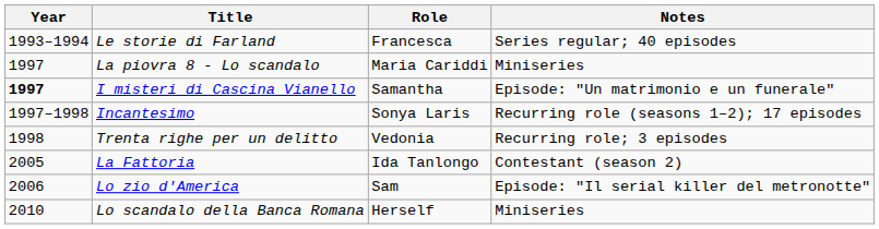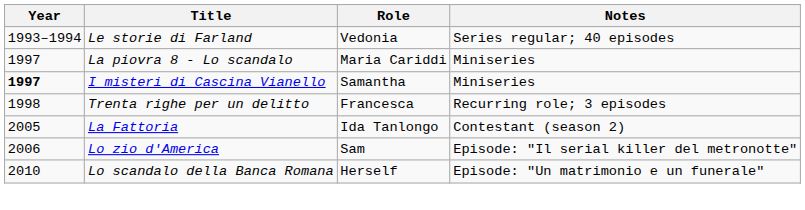Le storie di Farland | Role: Francesca -> Vedonia
I misteri di Cascina Vianello | Notes: Episode: "Un matrimonio e un funerale" -> Miniseries
- row: 1997–1998 | Incantesimo | Sonya Laris | Recurring role (seasons 1–2); 17 episodes
Trenta righe per un delitto | Role: Vedonia -> Francesca
Lo scandalo della Banca Romana | Notes: Miniseries -> Episode: "Un matrimonio e un funerale"
